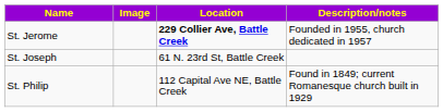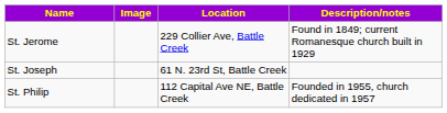St. Jerome | Location: bold -> normal
St. Jerome | Description/notes: Founded in 1955, church dedicated in 1957 -> Found in 1849; current Romanesque church built in 1929
St. Philip | Description/notes: Found in 1849; current Romanesque church built in 1929 -> Founded in 1955, church dedicated in 1957
